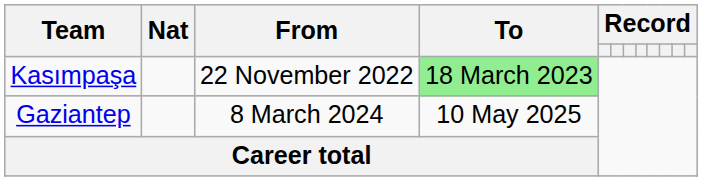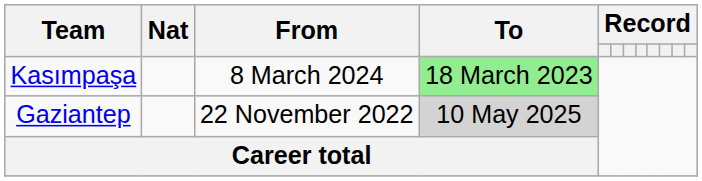Kasımpaşa | From: 22 November 2022 -> 8 March 2024
Gaziantep | From: 8 March 2024 -> 22 November 2022
Gaziantep | To: no background -> lightgrey background
